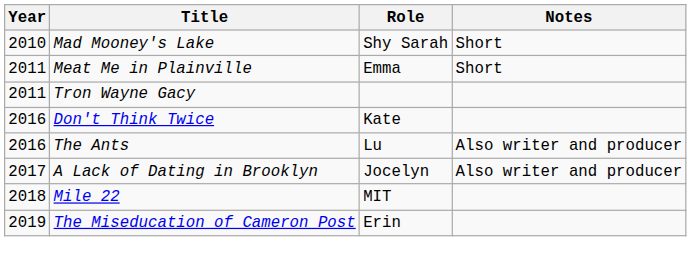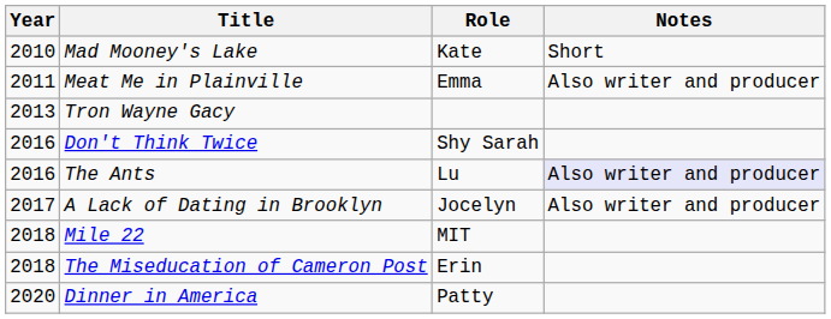Mad Mooney's Lake | Role: Shy Sarah -> Kate
Meat Me in Plainville | Notes: Short -> Also writer and producer
Tron Wayne Gacy | Year: 2011 -> 2013
Don't Think Twice | Role: Kate -> Shy Sarah
The Ants | Notes: no background -> lavender background
The Miseducation of Cameron Post | Year: 2019 -> 2018
+ row: 2020 | Dinner in America | Patty
